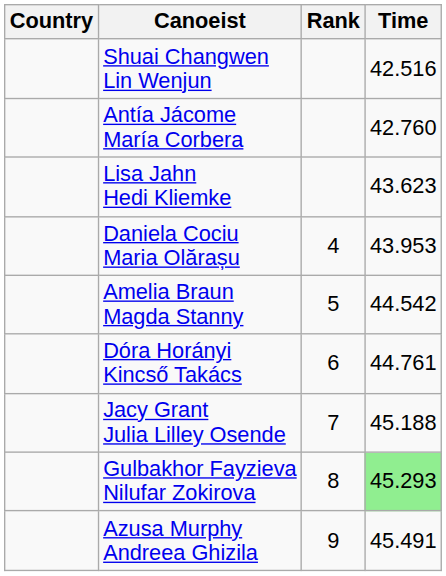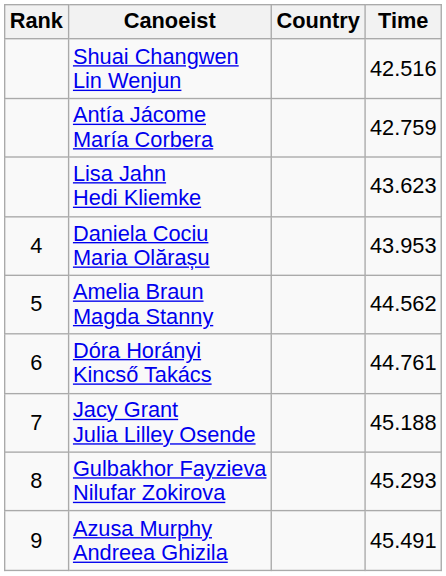columns swapped: Rank <-> Country
Antía Jácome María Corbera | Time: 42.760 -> 42.759
Amelia Braun Magda Stanny | Time: 44.542 -> 44.562
Gulbakhor Fayzieva Nilufar Zokirova | Time: lightgreen background -> no background
